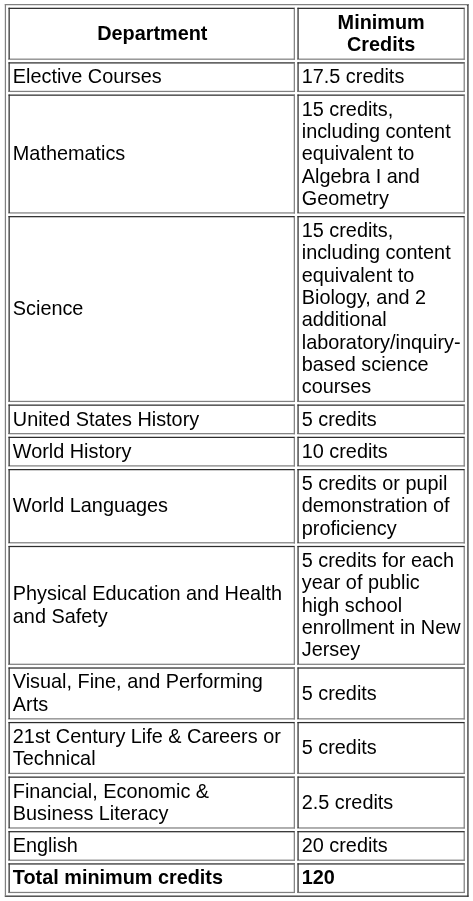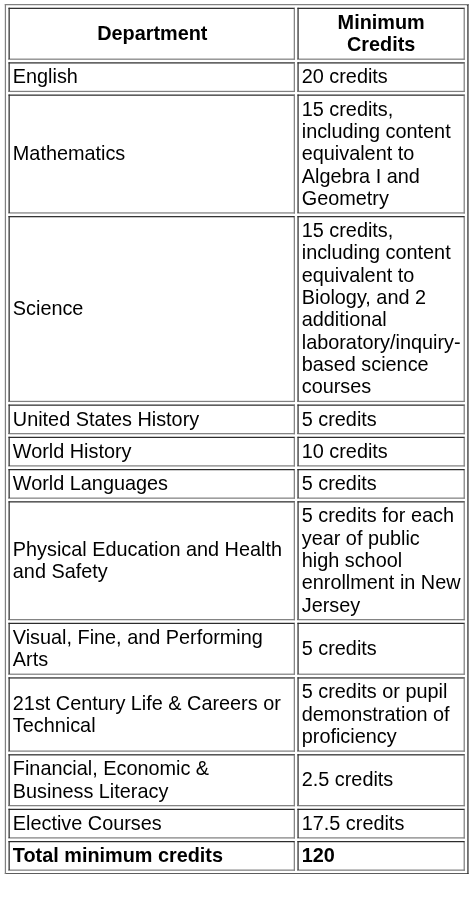rows swapped: English <-> Elective Courses
World Languages | Minimum Credits: 5 credits or pupil demonstration of proficiency -> 5 credits
21st Century Life & Careers or Technical | Minimum Credits: 5 credits -> 5 credits or pupil demonstration of proficiency
